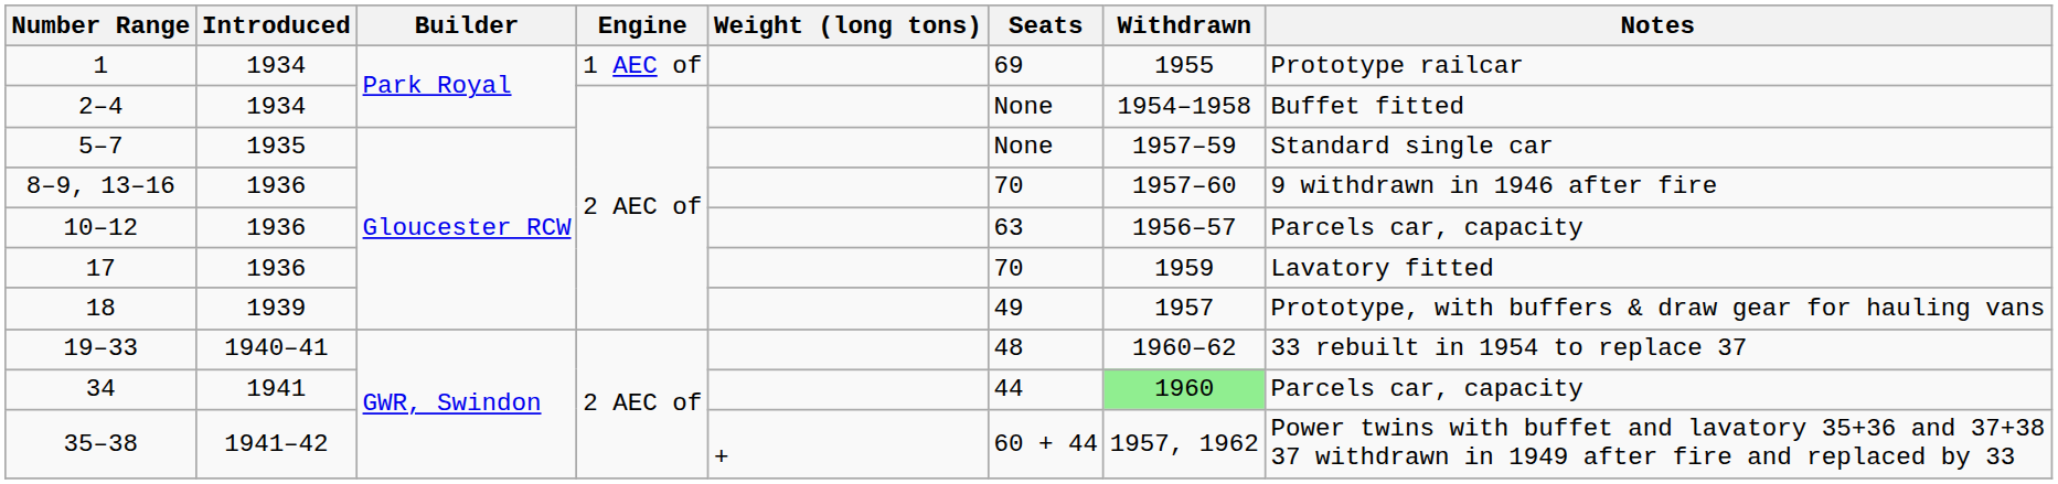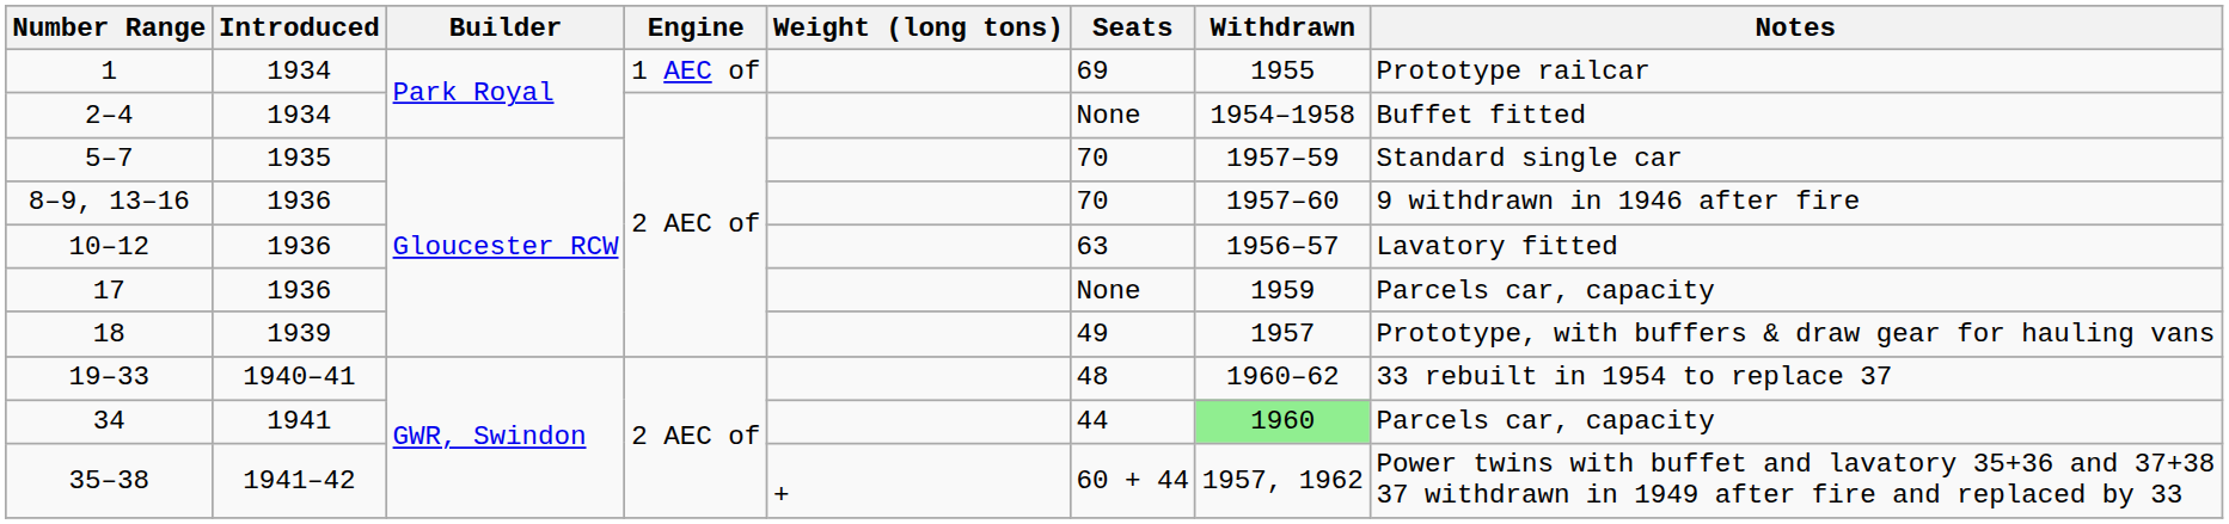5–7 | Seats: None -> 70
10–12 | Notes: Parcels car, capacity -> Lavatory fitted
17 | Seats: 70 -> None
17 | Notes: Lavatory fitted -> Parcels car, capacity
